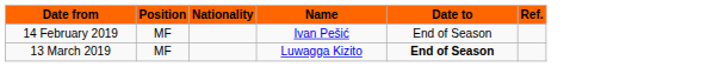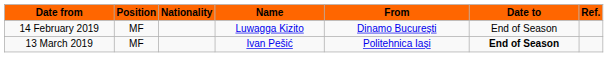+ column: From | Dinamo București | Politehnica Iași
14 February 2019 | Name: Ivan Pešić -> Luwagga Kizito
13 March 2019 | Name: Luwagga Kizito -> Ivan Pešić
